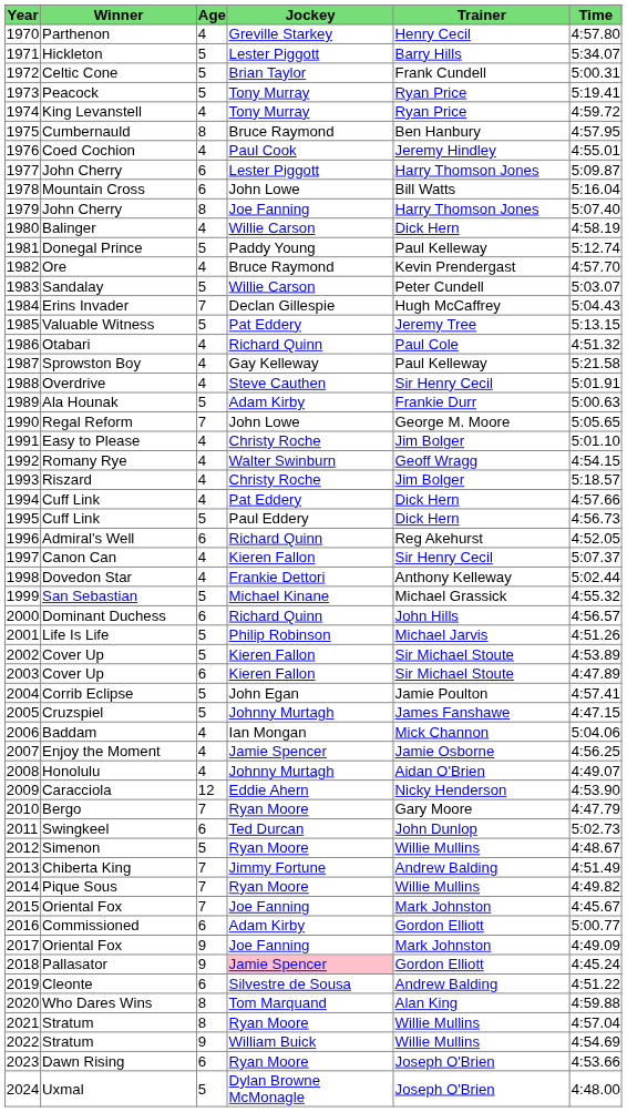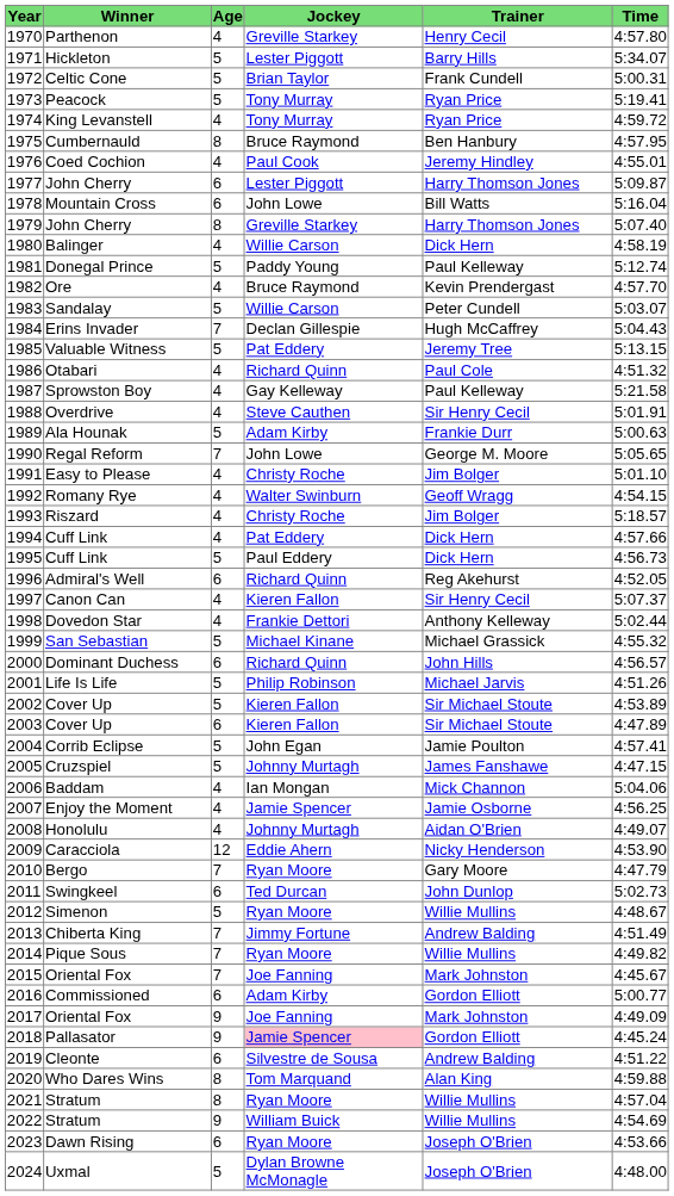1979 / John Cherry | Jockey: Joe Fanning -> Greville Starkey
